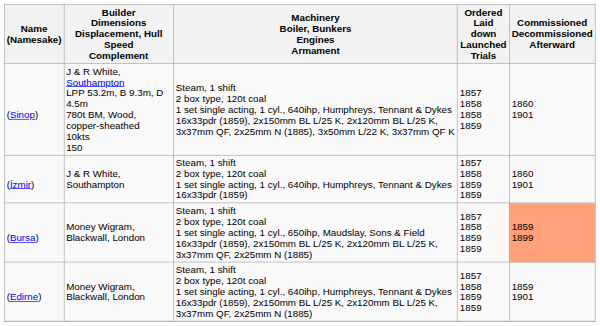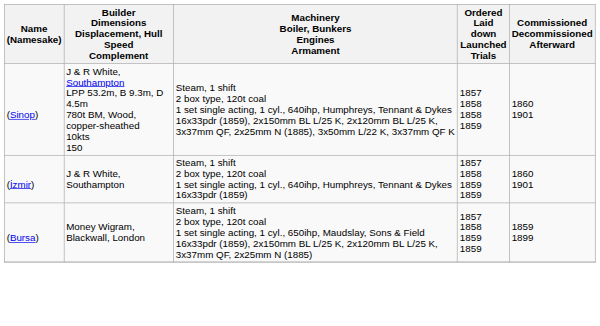(Bursa) | Commissioned Decommissioned Afterward: lightsalmon background -> no background
- row: (Edirne) | Money Wigram, Blackwall, London | Steam, 1 shift 2 box type, 120t coal 1 set single acting, 1 cyl., 640ihp, Humphreys, Tennant & Dykes 16x33pdr (1859), 2x150mm BL L/25 K, 2x120mm BL L/25 K, 3x37mm QF, 2x25mm N (1885) | 1857 1858 1859 1859 | 1859 1901
